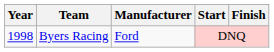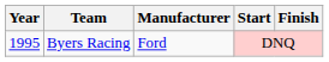Byers Racing | Year: 1998 -> 1995
